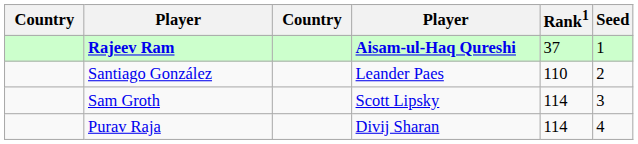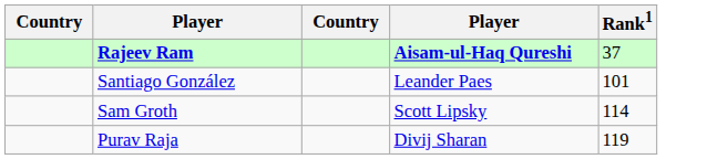- column: Seed | 1 | 2 | 3 | 4
Santiago González | Rank1: 110 -> 101
Purav Raja | Rank1: 114 -> 119
